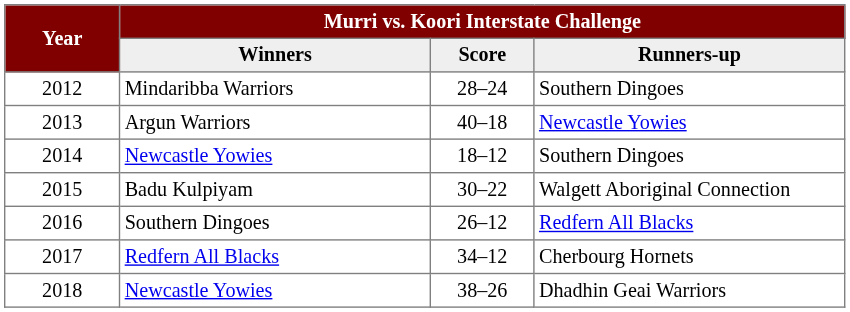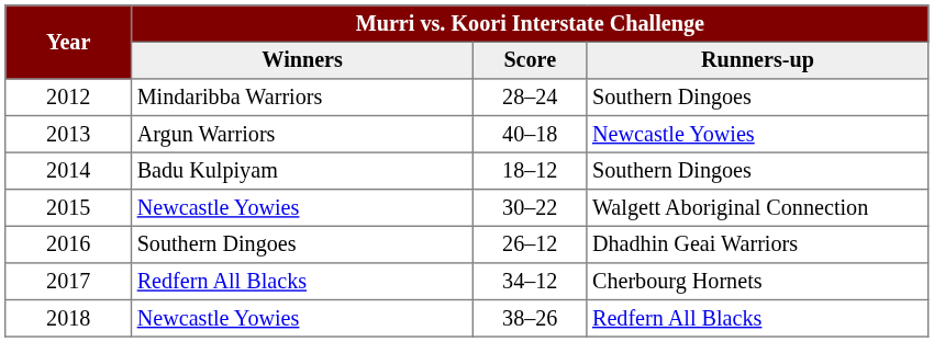2014 | Murri vs. Koori Interstate Challenge / Winners: Newcastle Yowies -> Badu Kulpiyam
2015 | Murri vs. Koori Interstate Challenge / Winners: Badu Kulpiyam -> Newcastle Yowies
2016 | Murri vs. Koori Interstate Challenge / Runners-up: Redfern All Blacks -> Dhadhin Geai Warriors
2018 | Murri vs. Koori Interstate Challenge / Runners-up: Dhadhin Geai Warriors -> Redfern All Blacks
